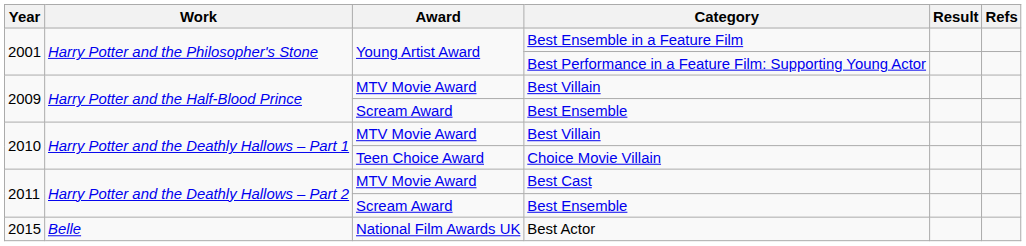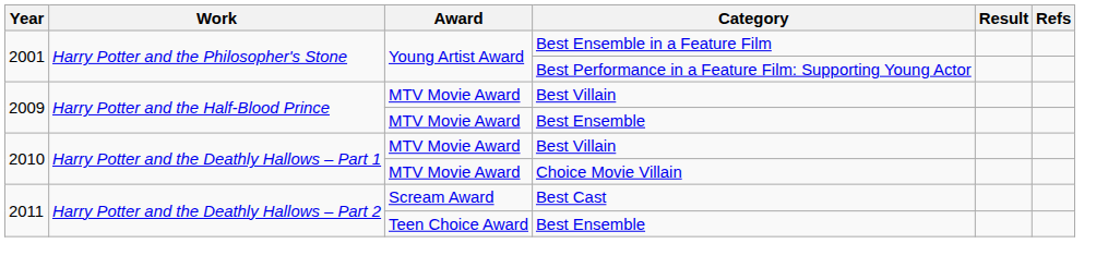2009 / Best Ensemble | Award: Scream Award -> MTV Movie Award
Choice Movie Villain | Award: Teen Choice Award -> MTV Movie Award
Best Cast | Award: MTV Movie Award -> Scream Award
2011 / Best Ensemble | Award: Scream Award -> Teen Choice Award
- row: 2015 | Belle | National Film Awards UK | Best Actor
